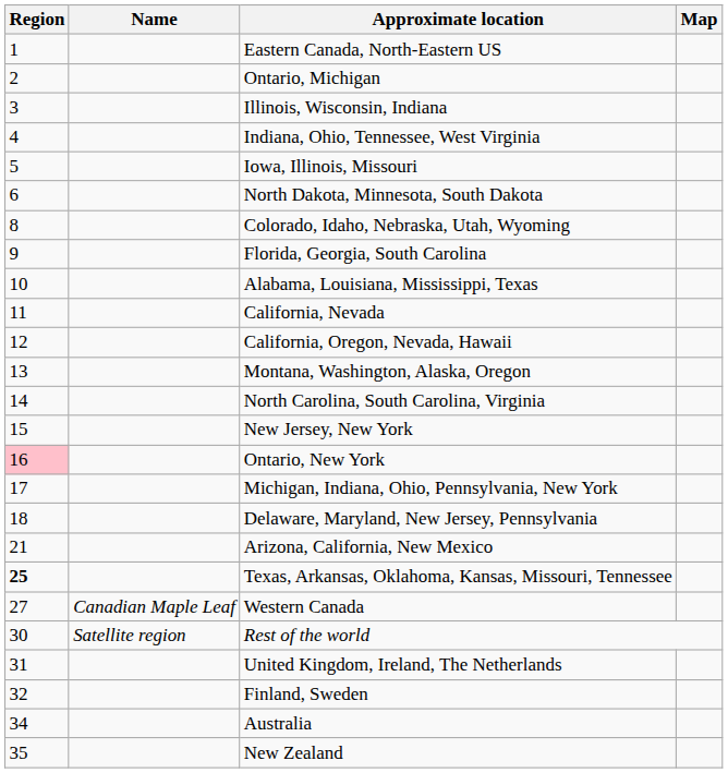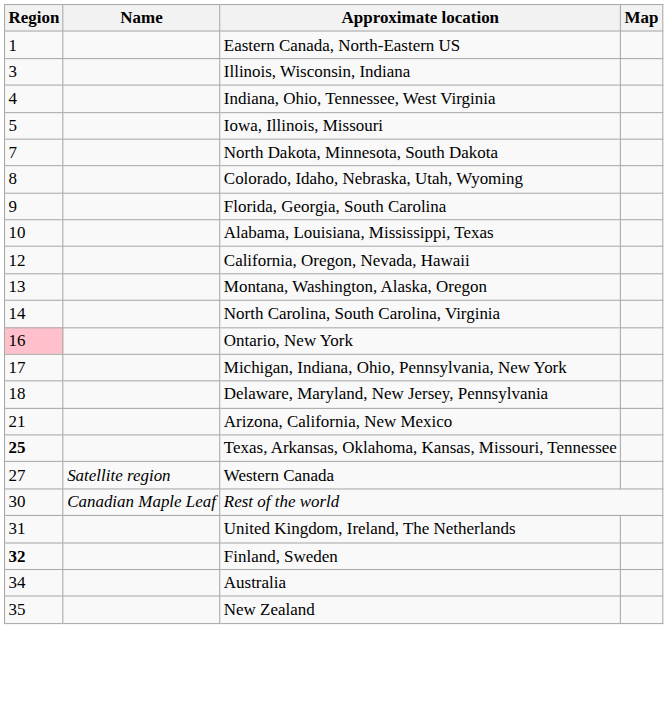- row: 2 | Ontario, Michigan
North Dakota, Minnesota, South Dakota | Region: 6 -> 7
- row: 11 | California, Nevada
- row: 15 | New Jersey, New York
Western Canada | Name: Canadian Maple Leaf -> Satellite region
Rest of the world | Name: Satellite region -> Canadian Maple Leaf
Finland, Sweden | Region: normal -> bold
